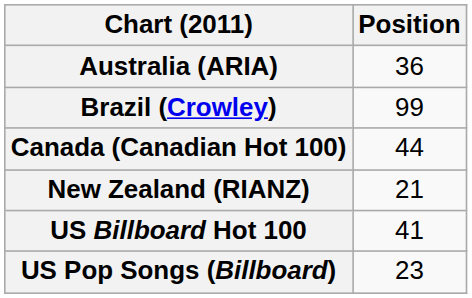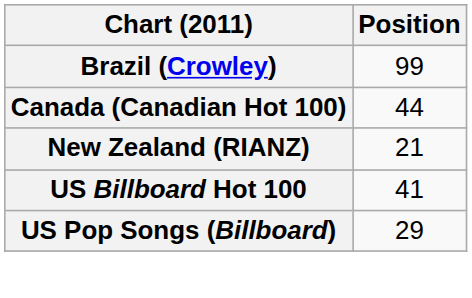- row: Australia (ARIA) | 36
US Pop Songs (Billboard) | Position: 23 -> 29
